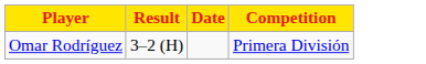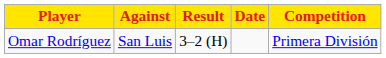+ column: Against | San Luis
